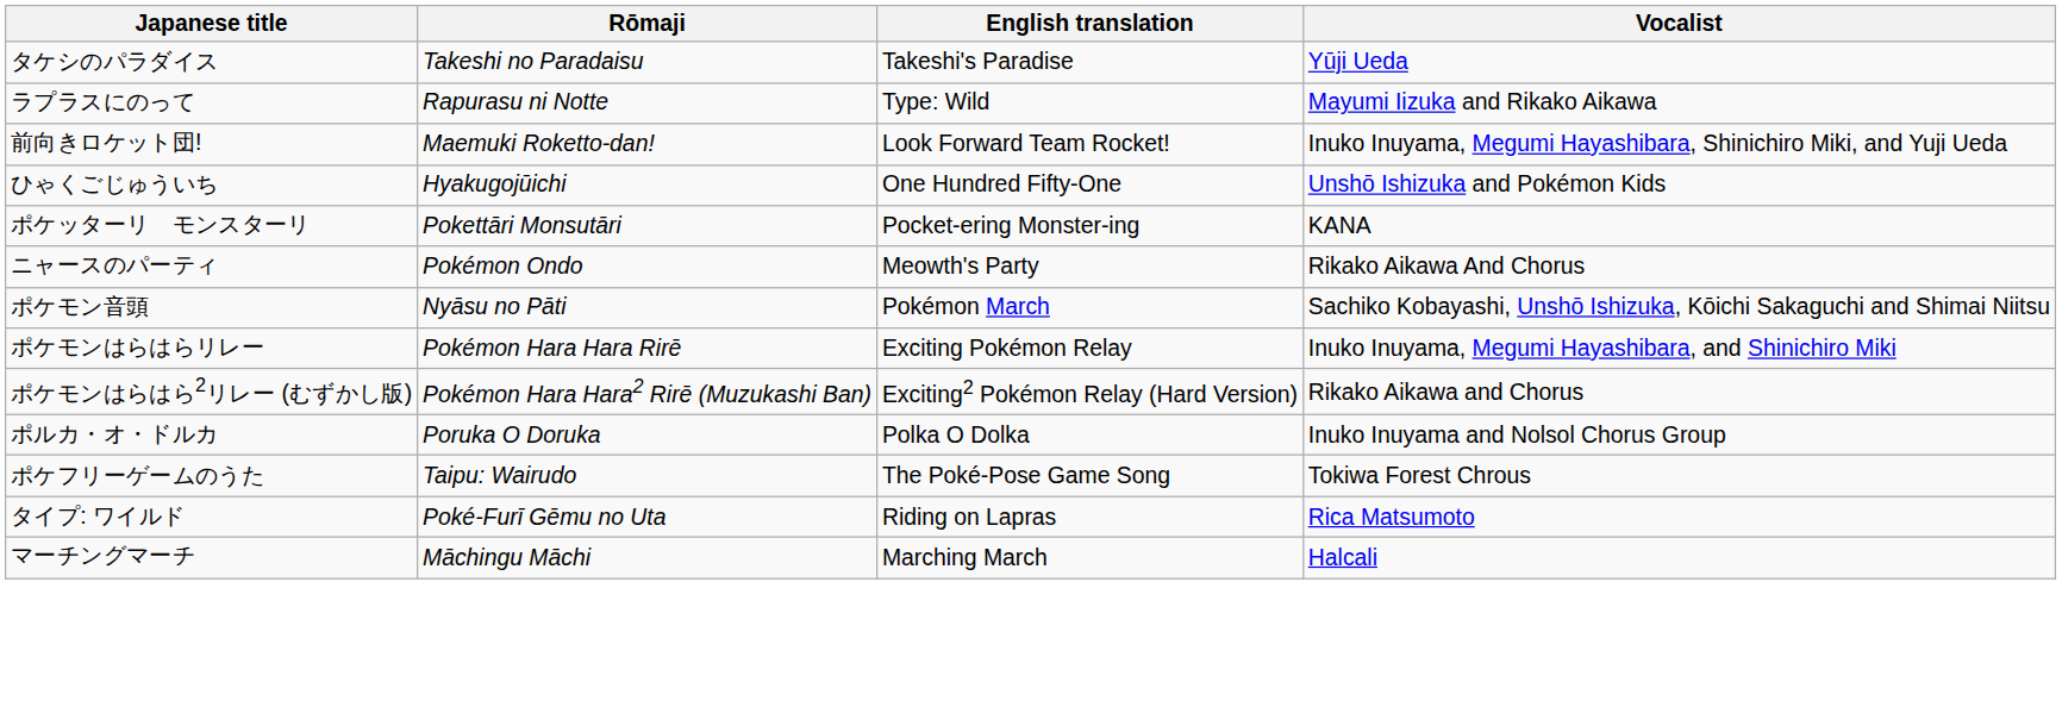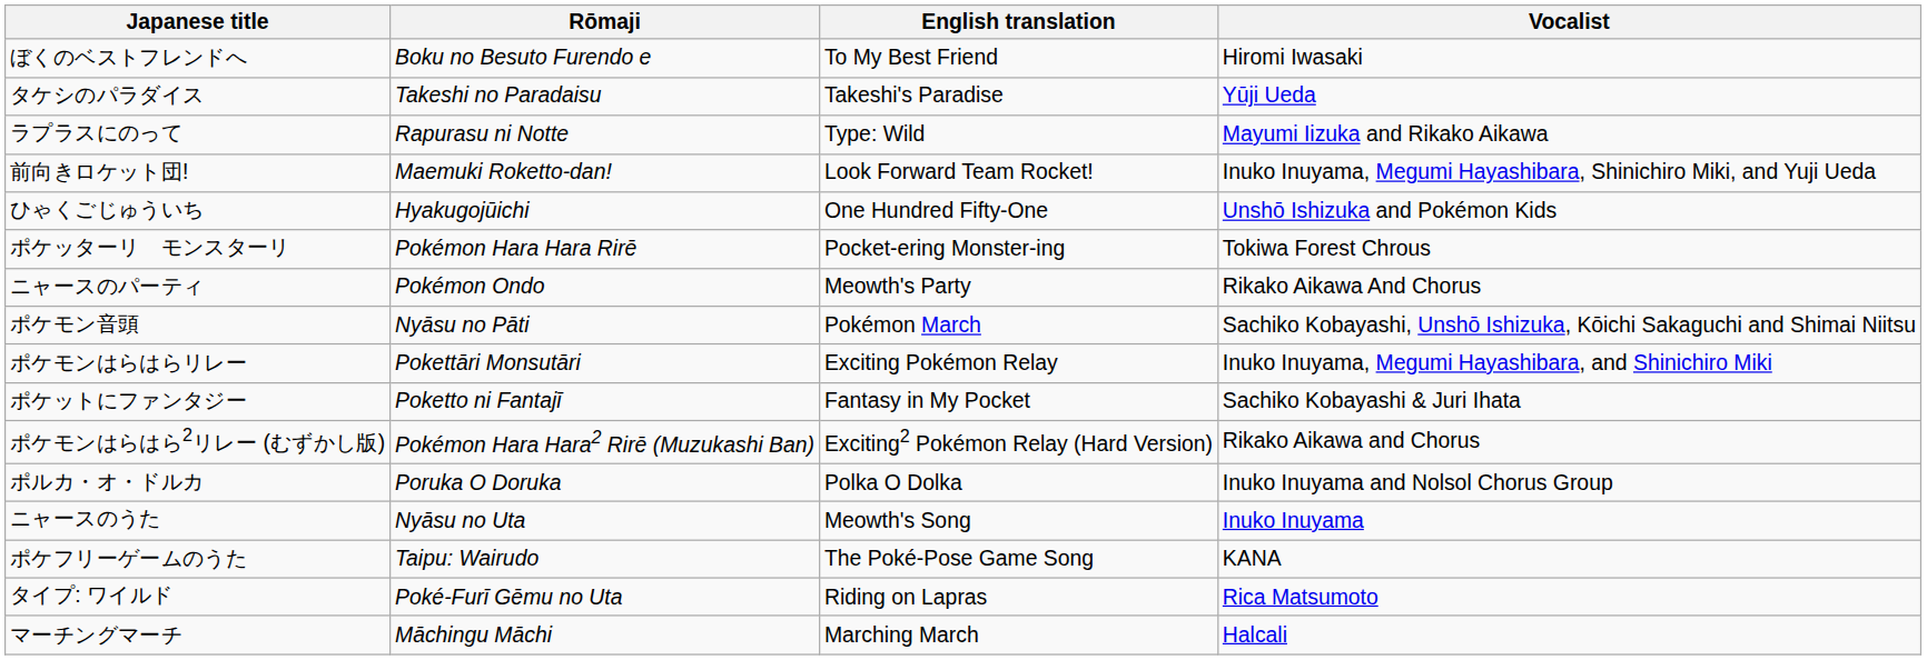+ row: ぼくのベストフレンドへ | Boku no Besuto Furendo e | To My Best Friend | Hiromi Iwasaki
ポケッターリ モンスターリ | Rōmaji: Pokettāri Monsutāri -> Pokémon Hara Hara Rirē
ポケッターリ モンスターリ | Vocalist: KANA -> Tokiwa Forest Chrous
ポケモンはらはらリレー | Rōmaji: Pokémon Hara Hara Rirē -> Pokettāri Monsutāri
+ row: ポケットにファンタジー | Poketto ni Fantajī | Fantasy in My Pocket | Sachiko Kobayashi & Juri Ihata
+ row: ニャースのうた | Nyāsu no Uta | Meowth's Song | Inuko Inuyama
ポケフリーゲームのうた | Vocalist: Tokiwa Forest Chrous -> KANA
